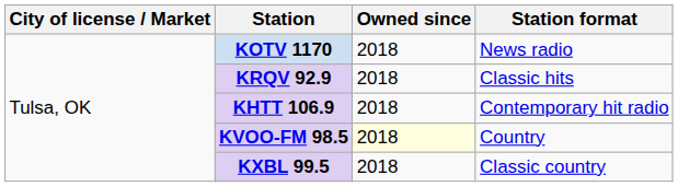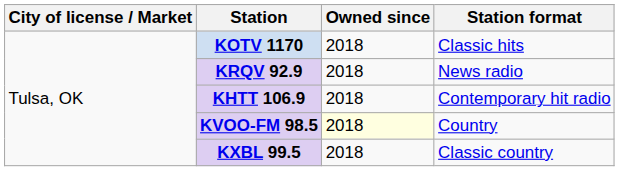KOTV 1170 | Station format: News radio -> Classic hits
KRQV 92.9 | Station format: Classic hits -> News radio
